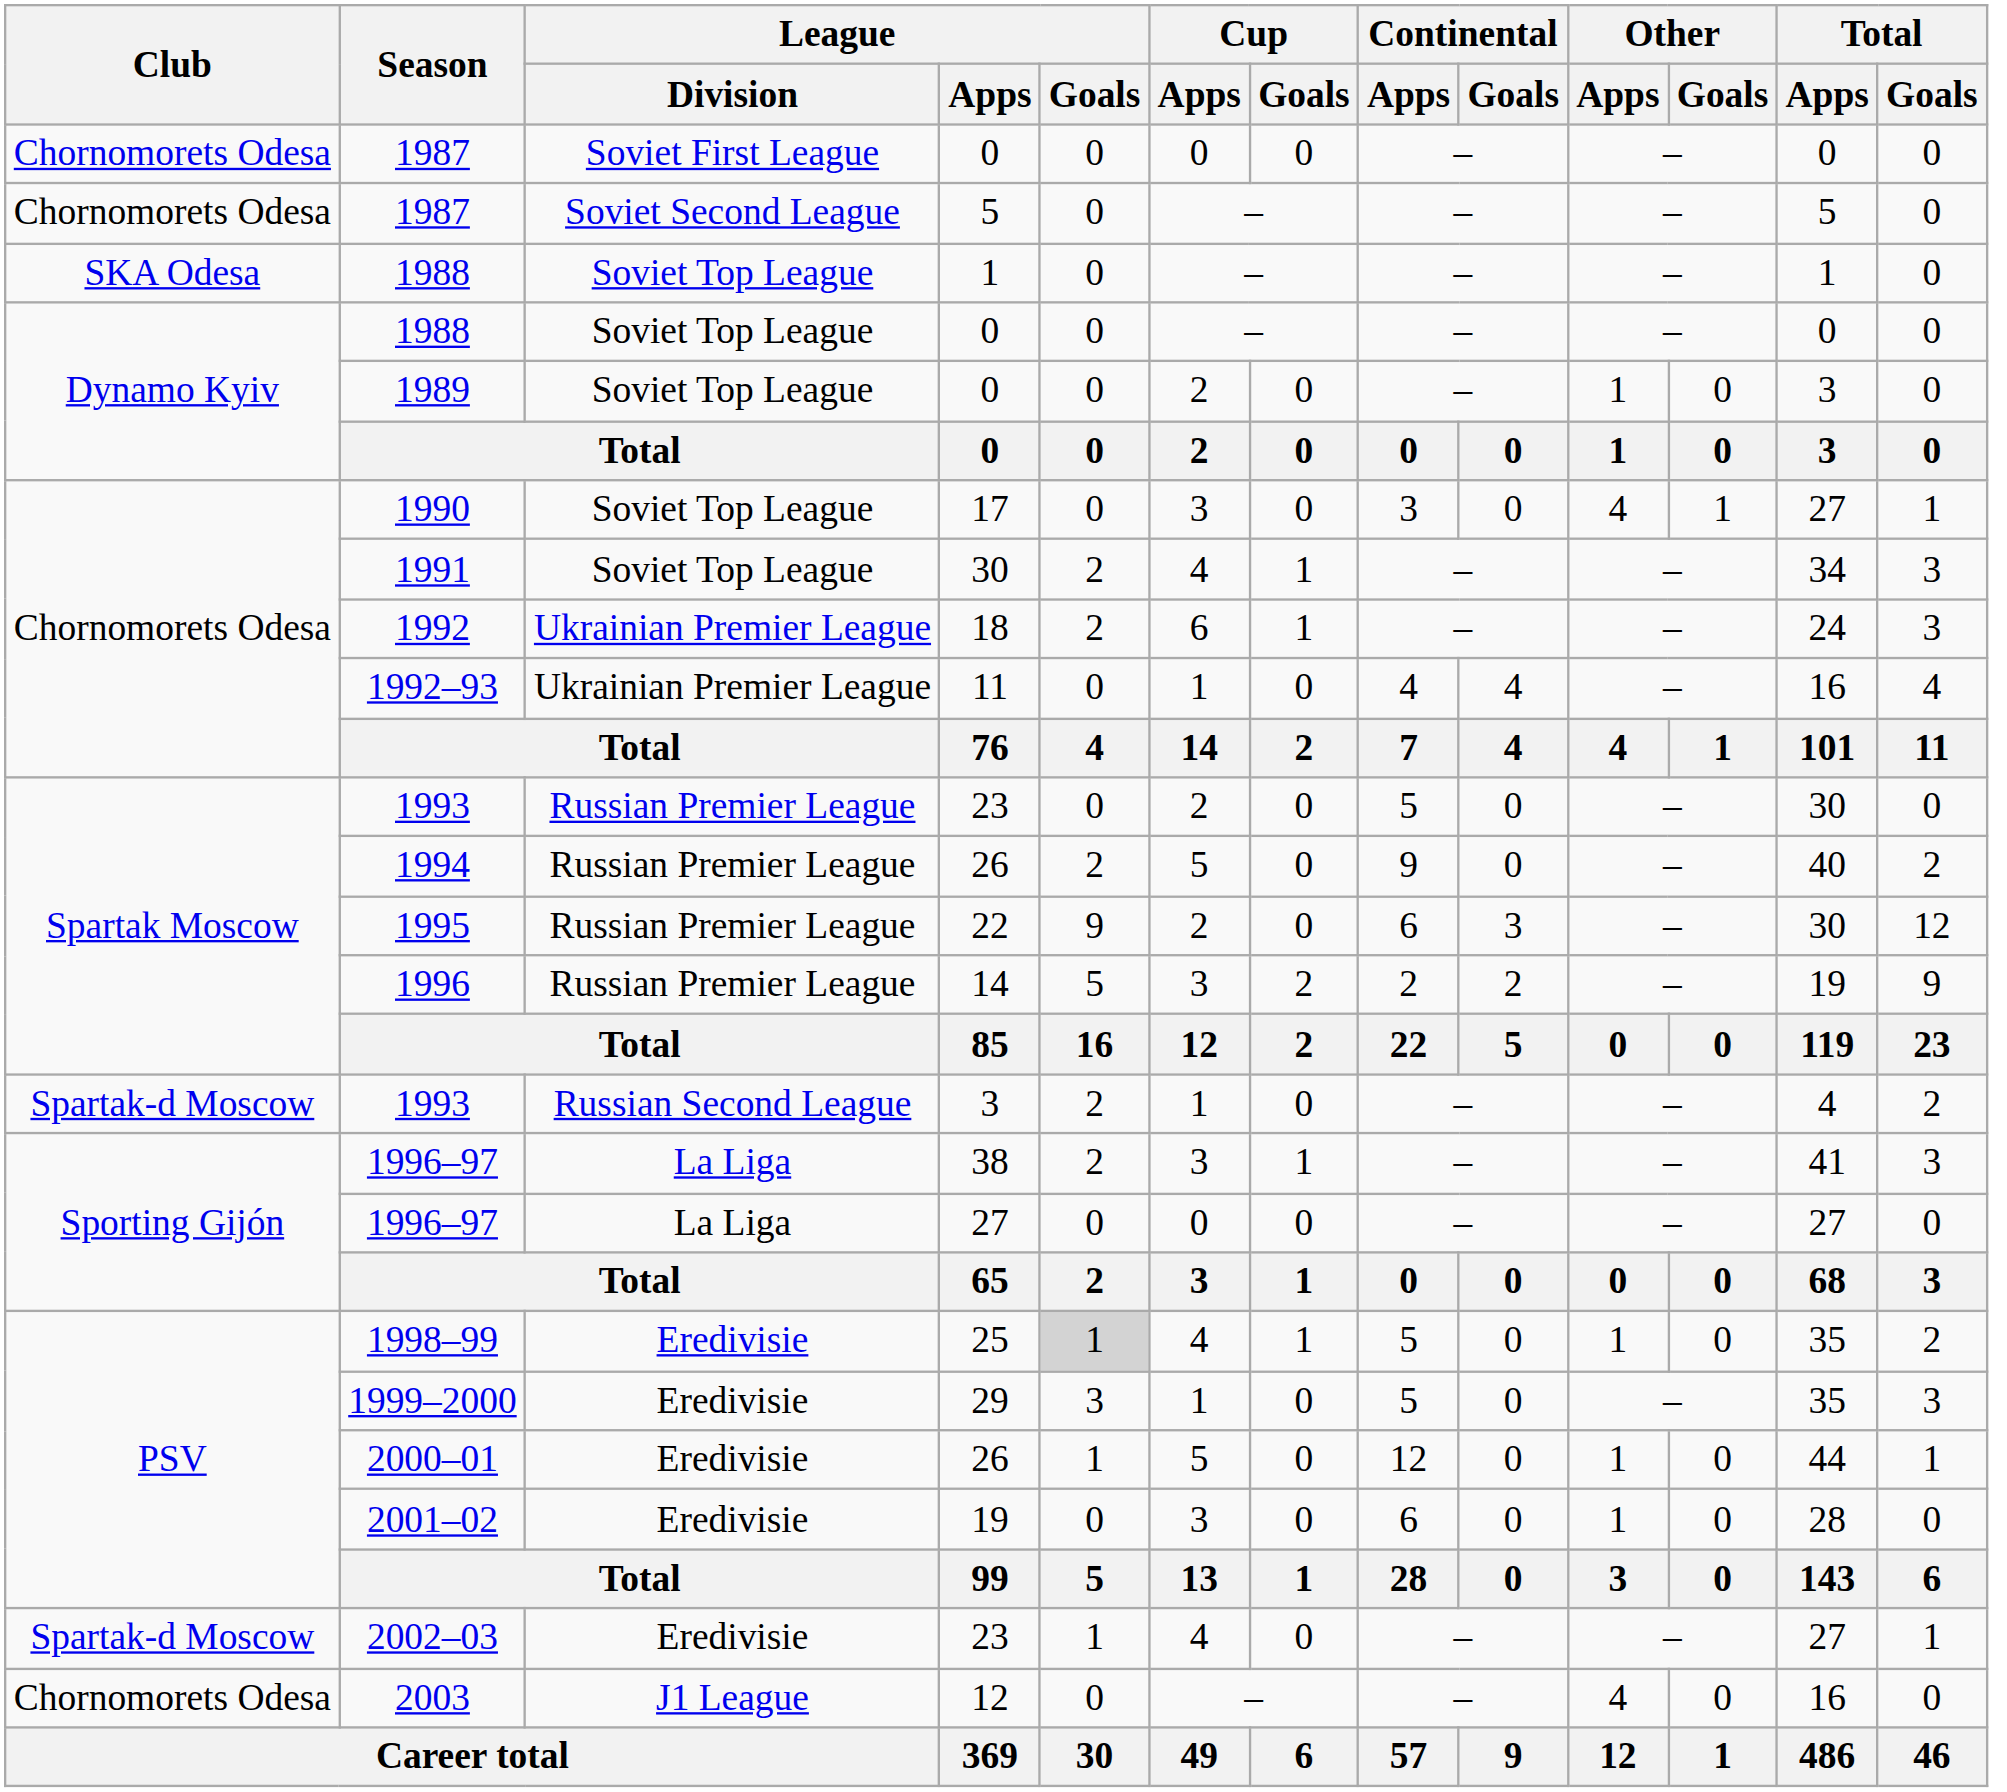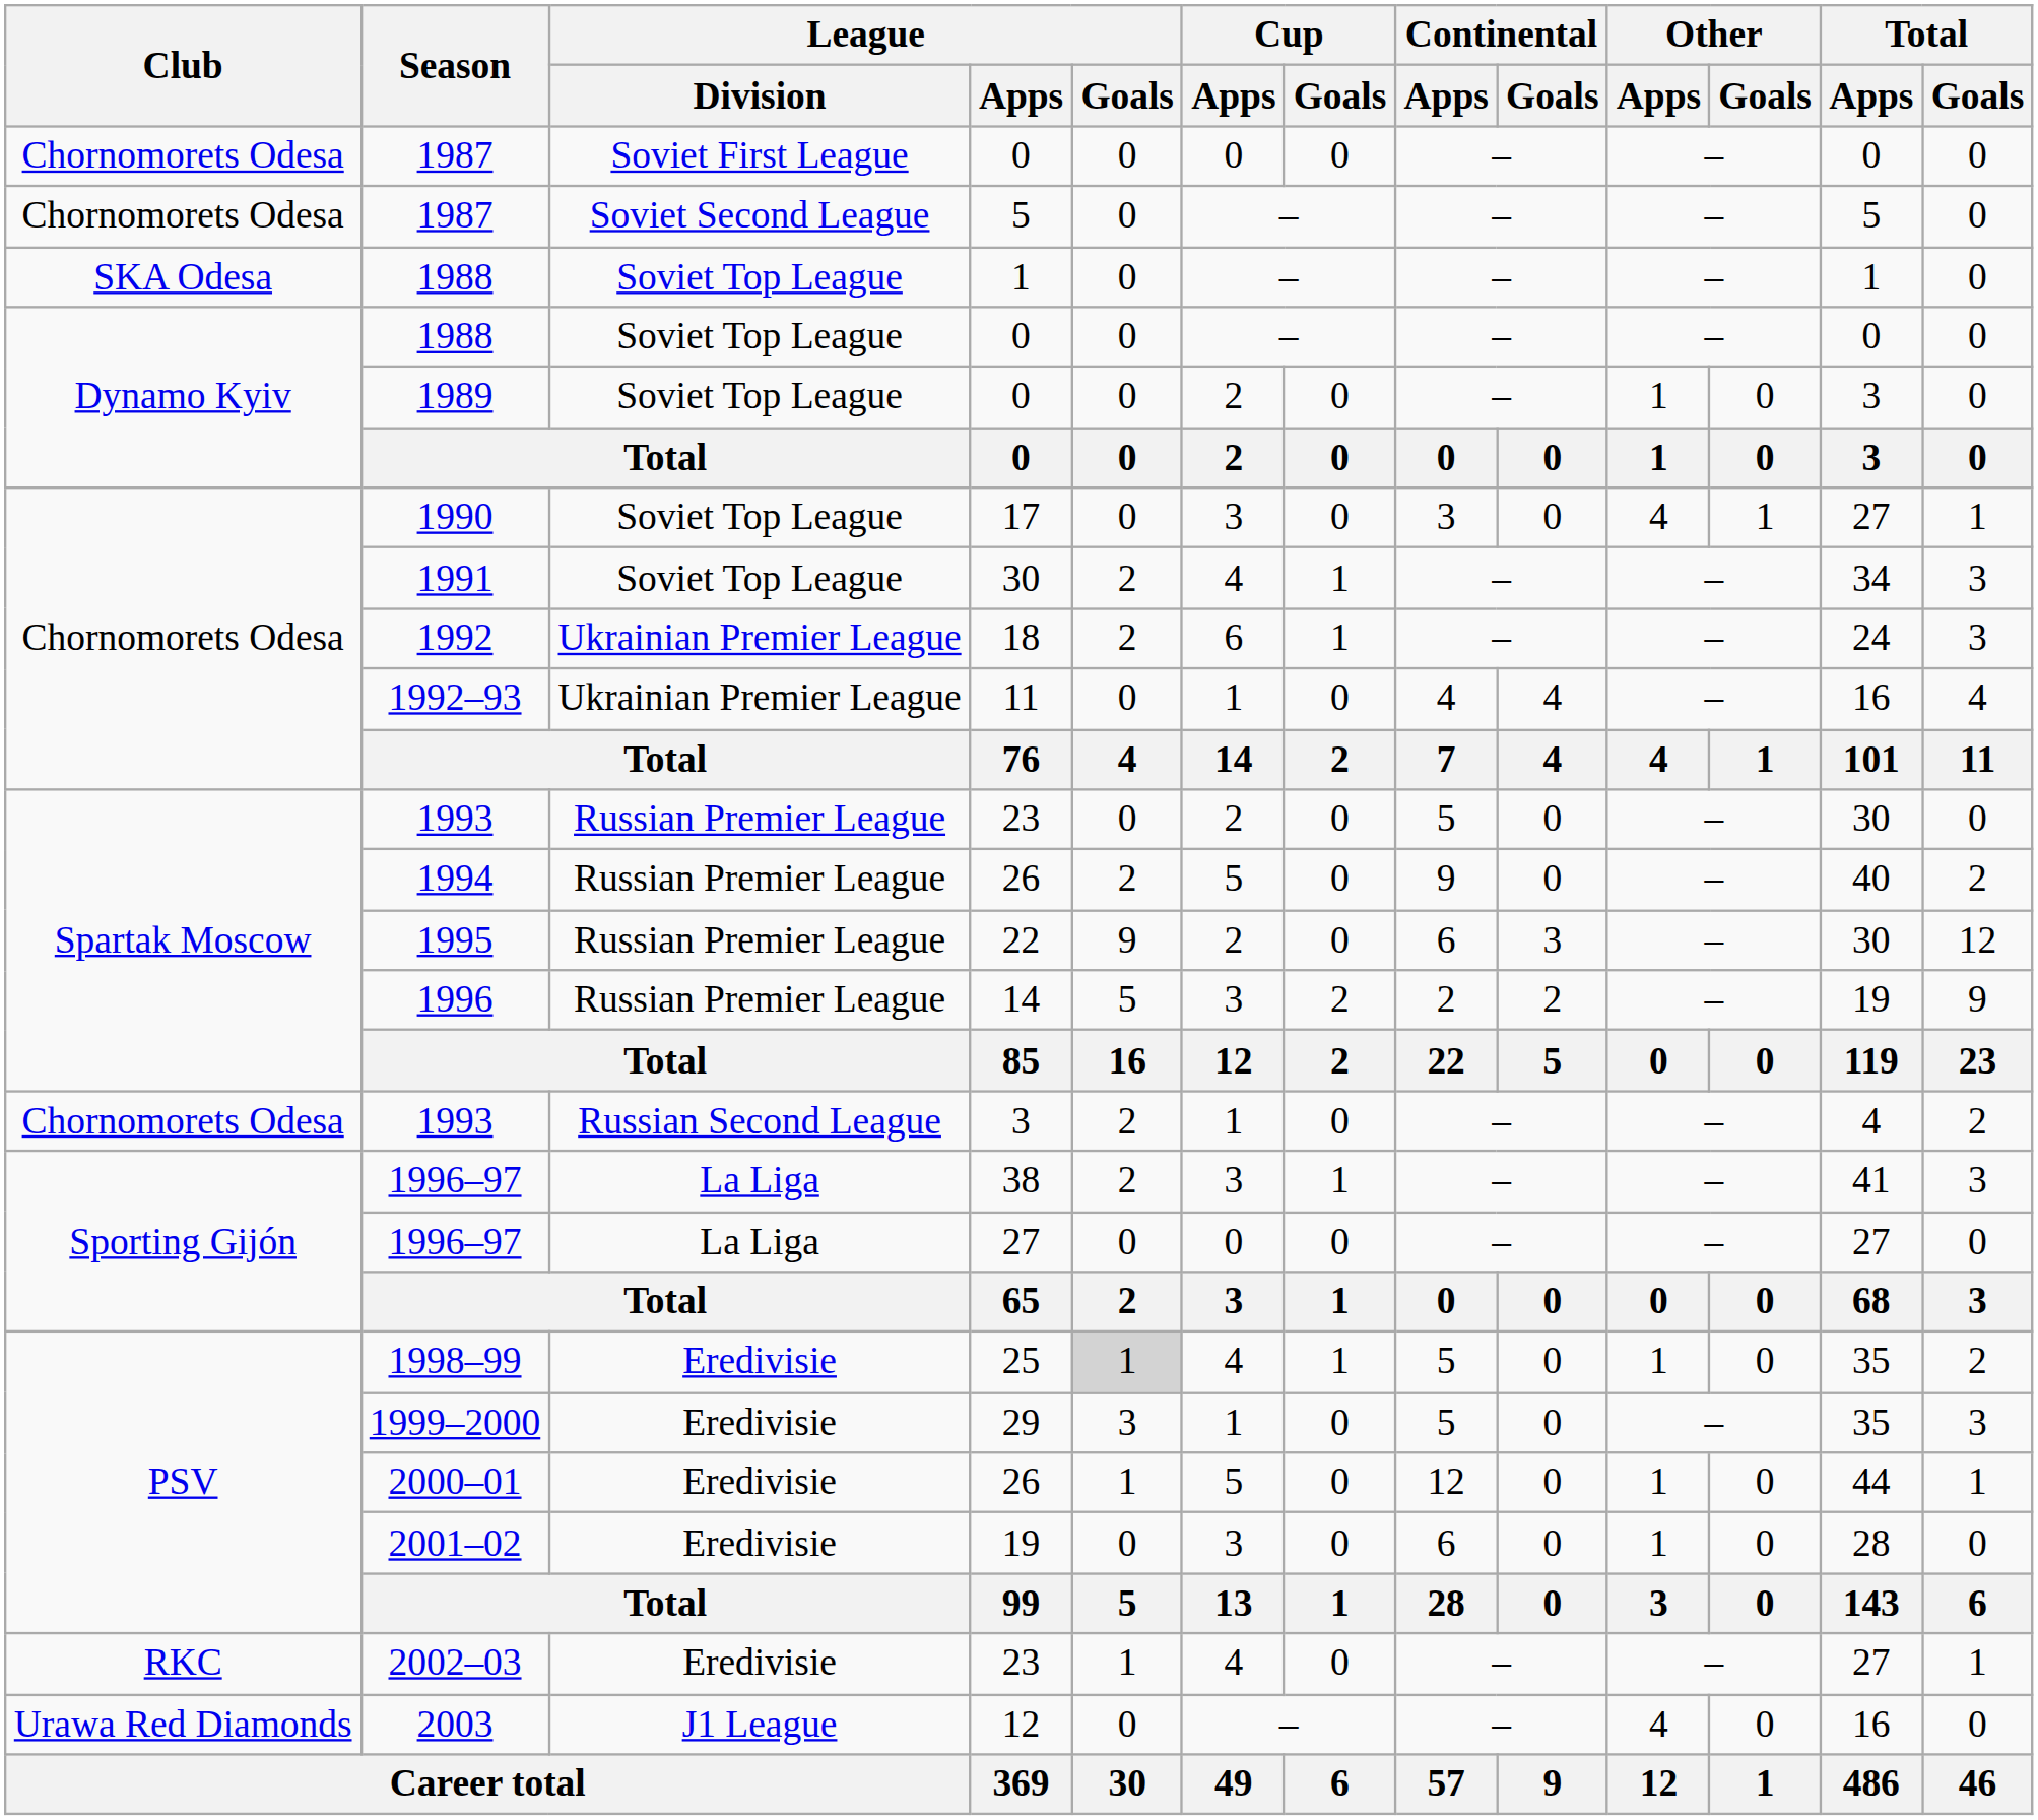1993 / 3 | Club: Spartak-d Moscow -> Chornomorets Odesa
2002–03 | Club: Spartak-d Moscow -> RKC
2003 | Club: Chornomorets Odesa -> Urawa Red Diamonds
